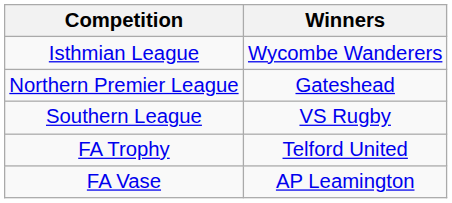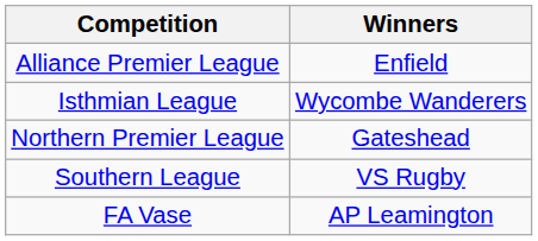+ row: Alliance Premier League | Enfield
- row: FA Trophy | Telford United
